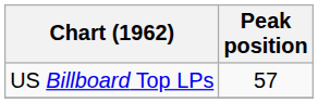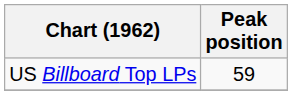US Billboard Top LPs | Peak position: 57 -> 59
